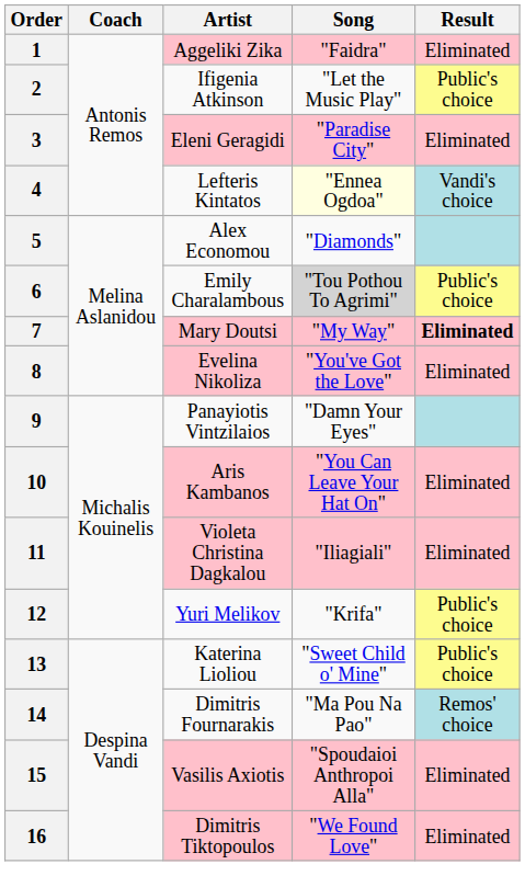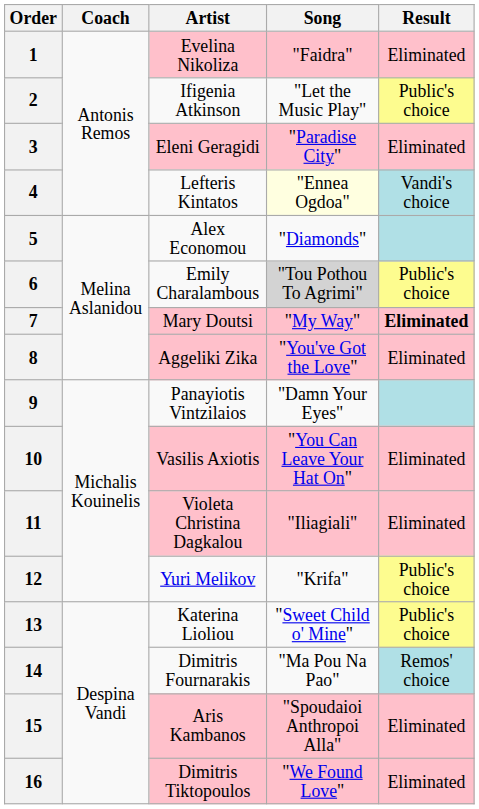1 | Artist: Aggeliki Zika -> Evelina Nikoliza
8 | Artist: Evelina Nikoliza -> Aggeliki Zika
10 | Artist: Aris Kambanos -> Vasilis Axiotis
15 | Artist: Vasilis Axiotis -> Aris Kambanos
